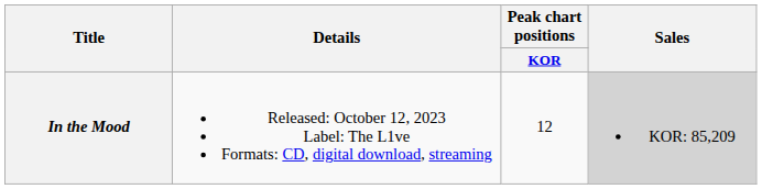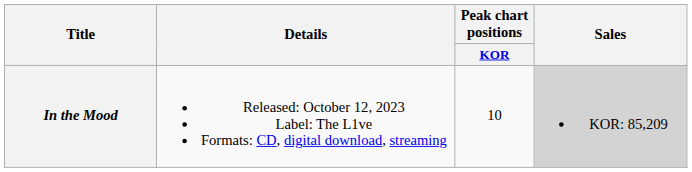In the Mood | Peak chart positions / KOR: 12 -> 10
